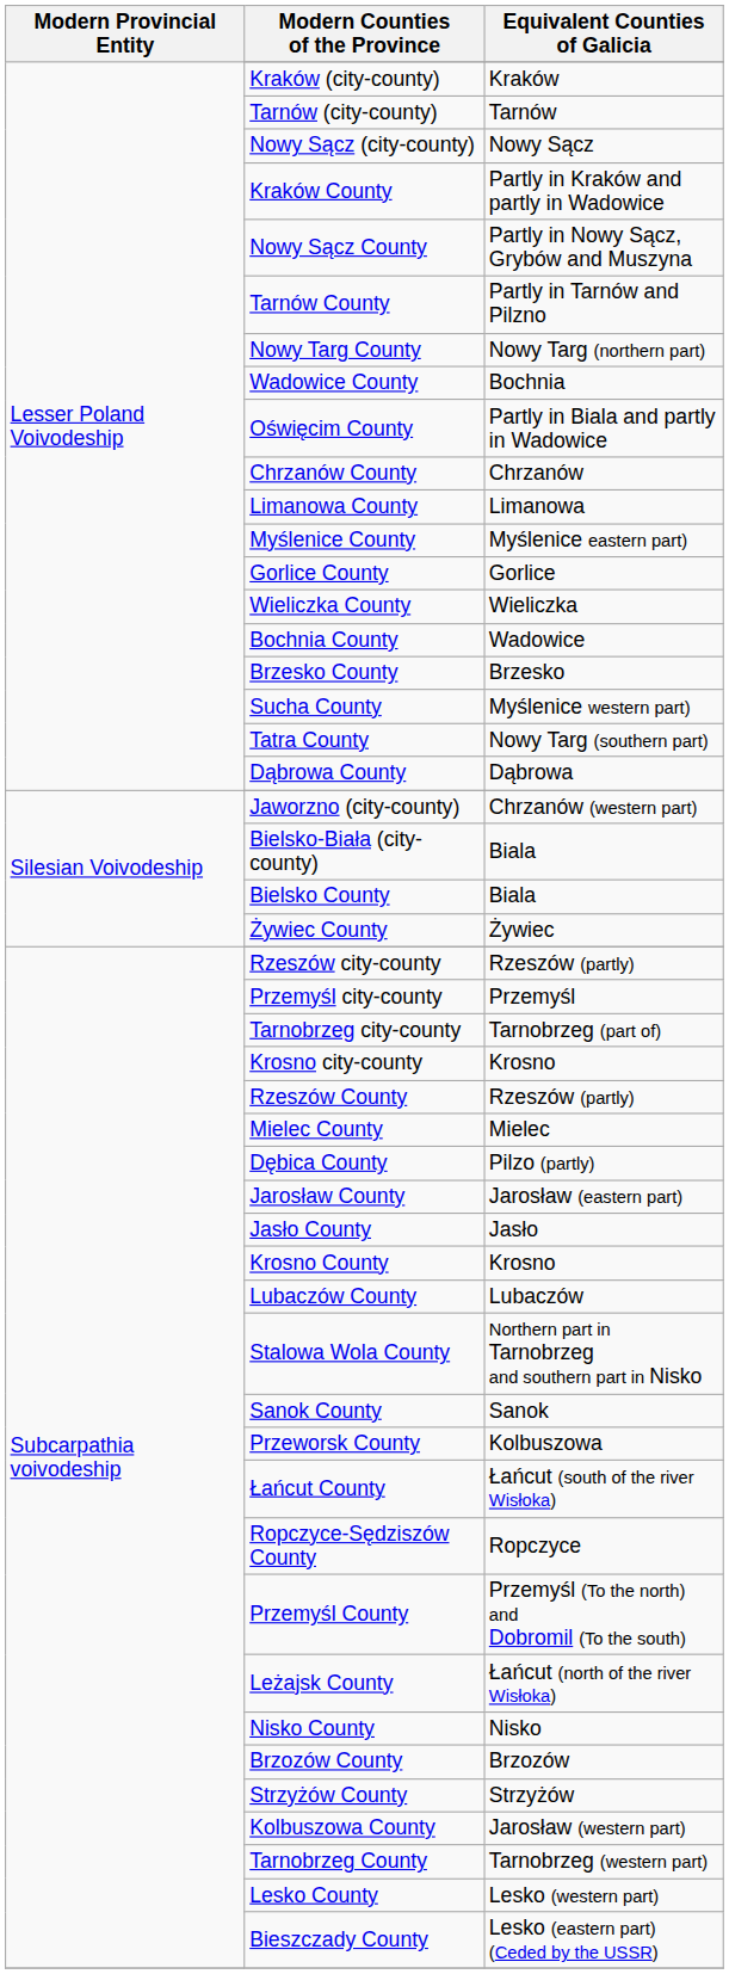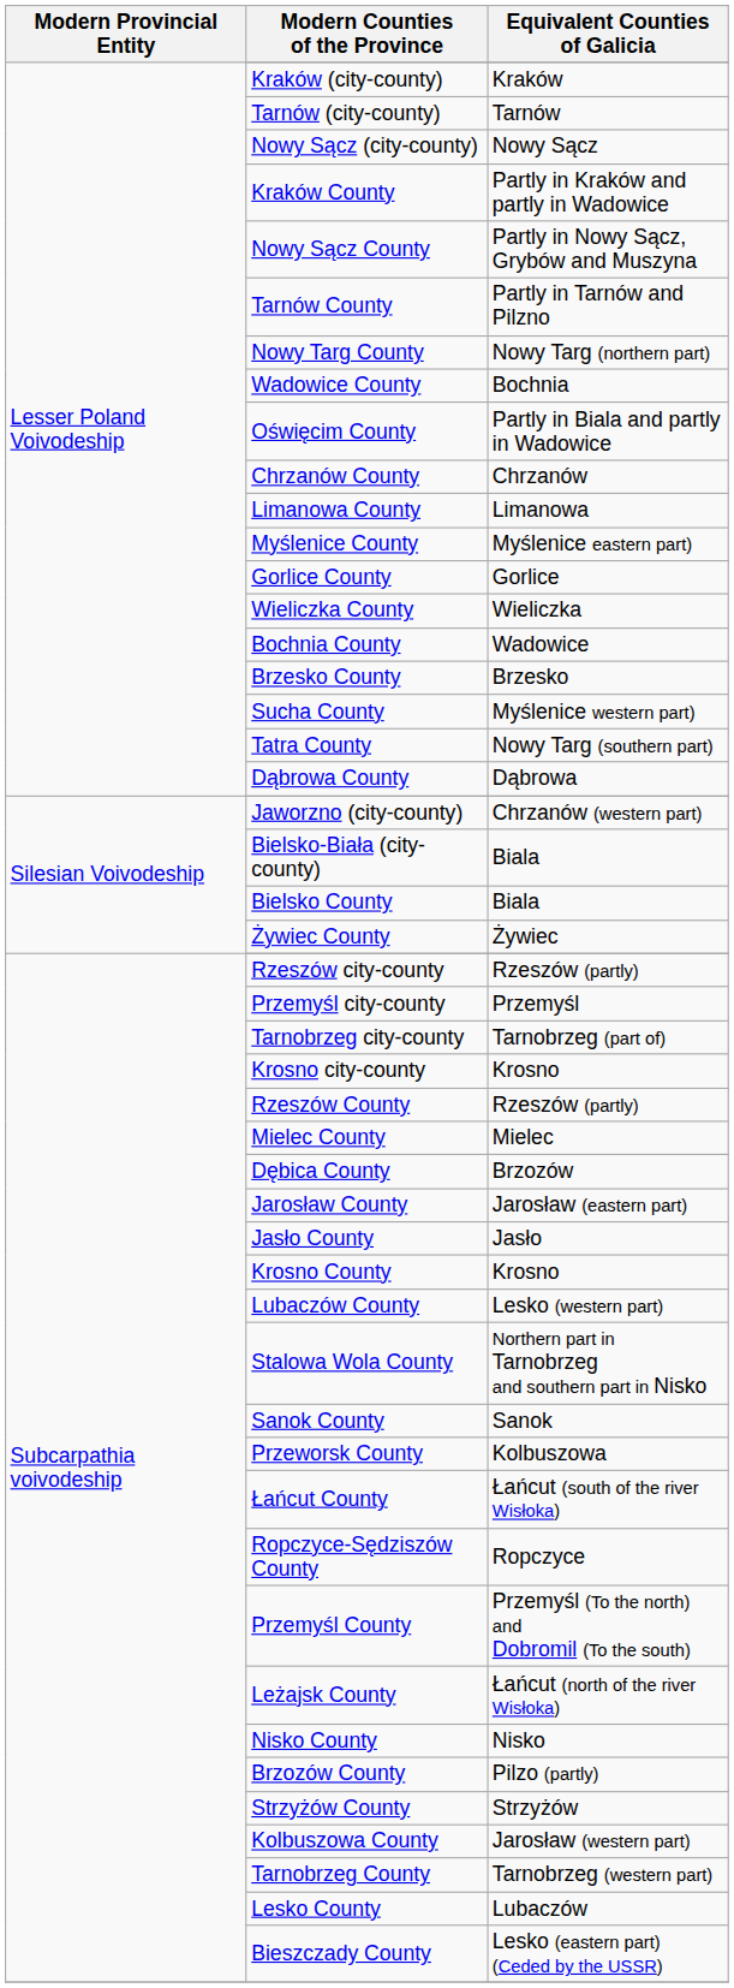Dębica County | Equivalent Counties of Galicia: Pilzo (partly) -> Brzozów
Lubaczów County | Equivalent Counties of Galicia: Lubaczów -> Lesko (western part)
Brzozów County | Equivalent Counties of Galicia: Brzozów -> Pilzo (partly)
Lesko County | Equivalent Counties of Galicia: Lesko (western part) -> Lubaczów
